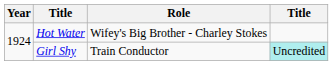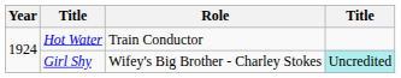Hot Water | Role: Wifey's Big Brother - Charley Stokes -> Train Conductor
Girl Shy | Role: Train Conductor -> Wifey's Big Brother - Charley Stokes
